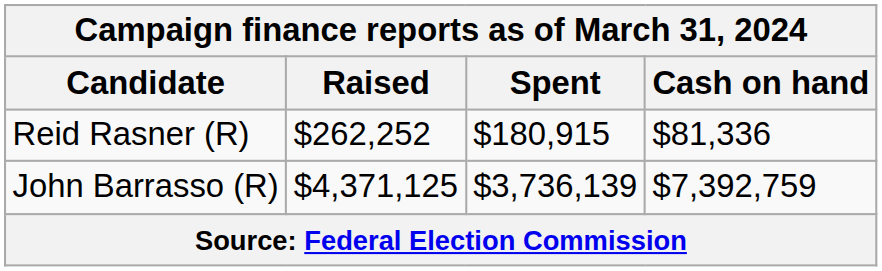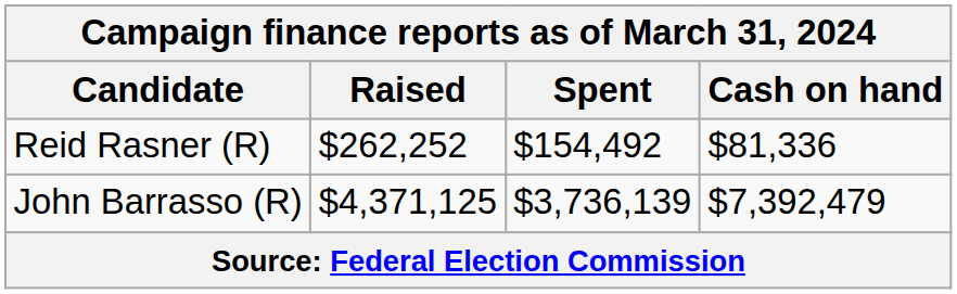Reid Rasner (R) | Spent: $180,915 -> $154,492
John Barrasso (R) | Cash on hand: $7,392,759 -> $7,392,479
